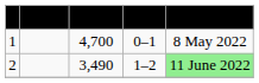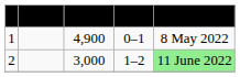1 | Tickets: 4,700 -> 4,900
2 | Tickets: 3,490 -> 3,000
